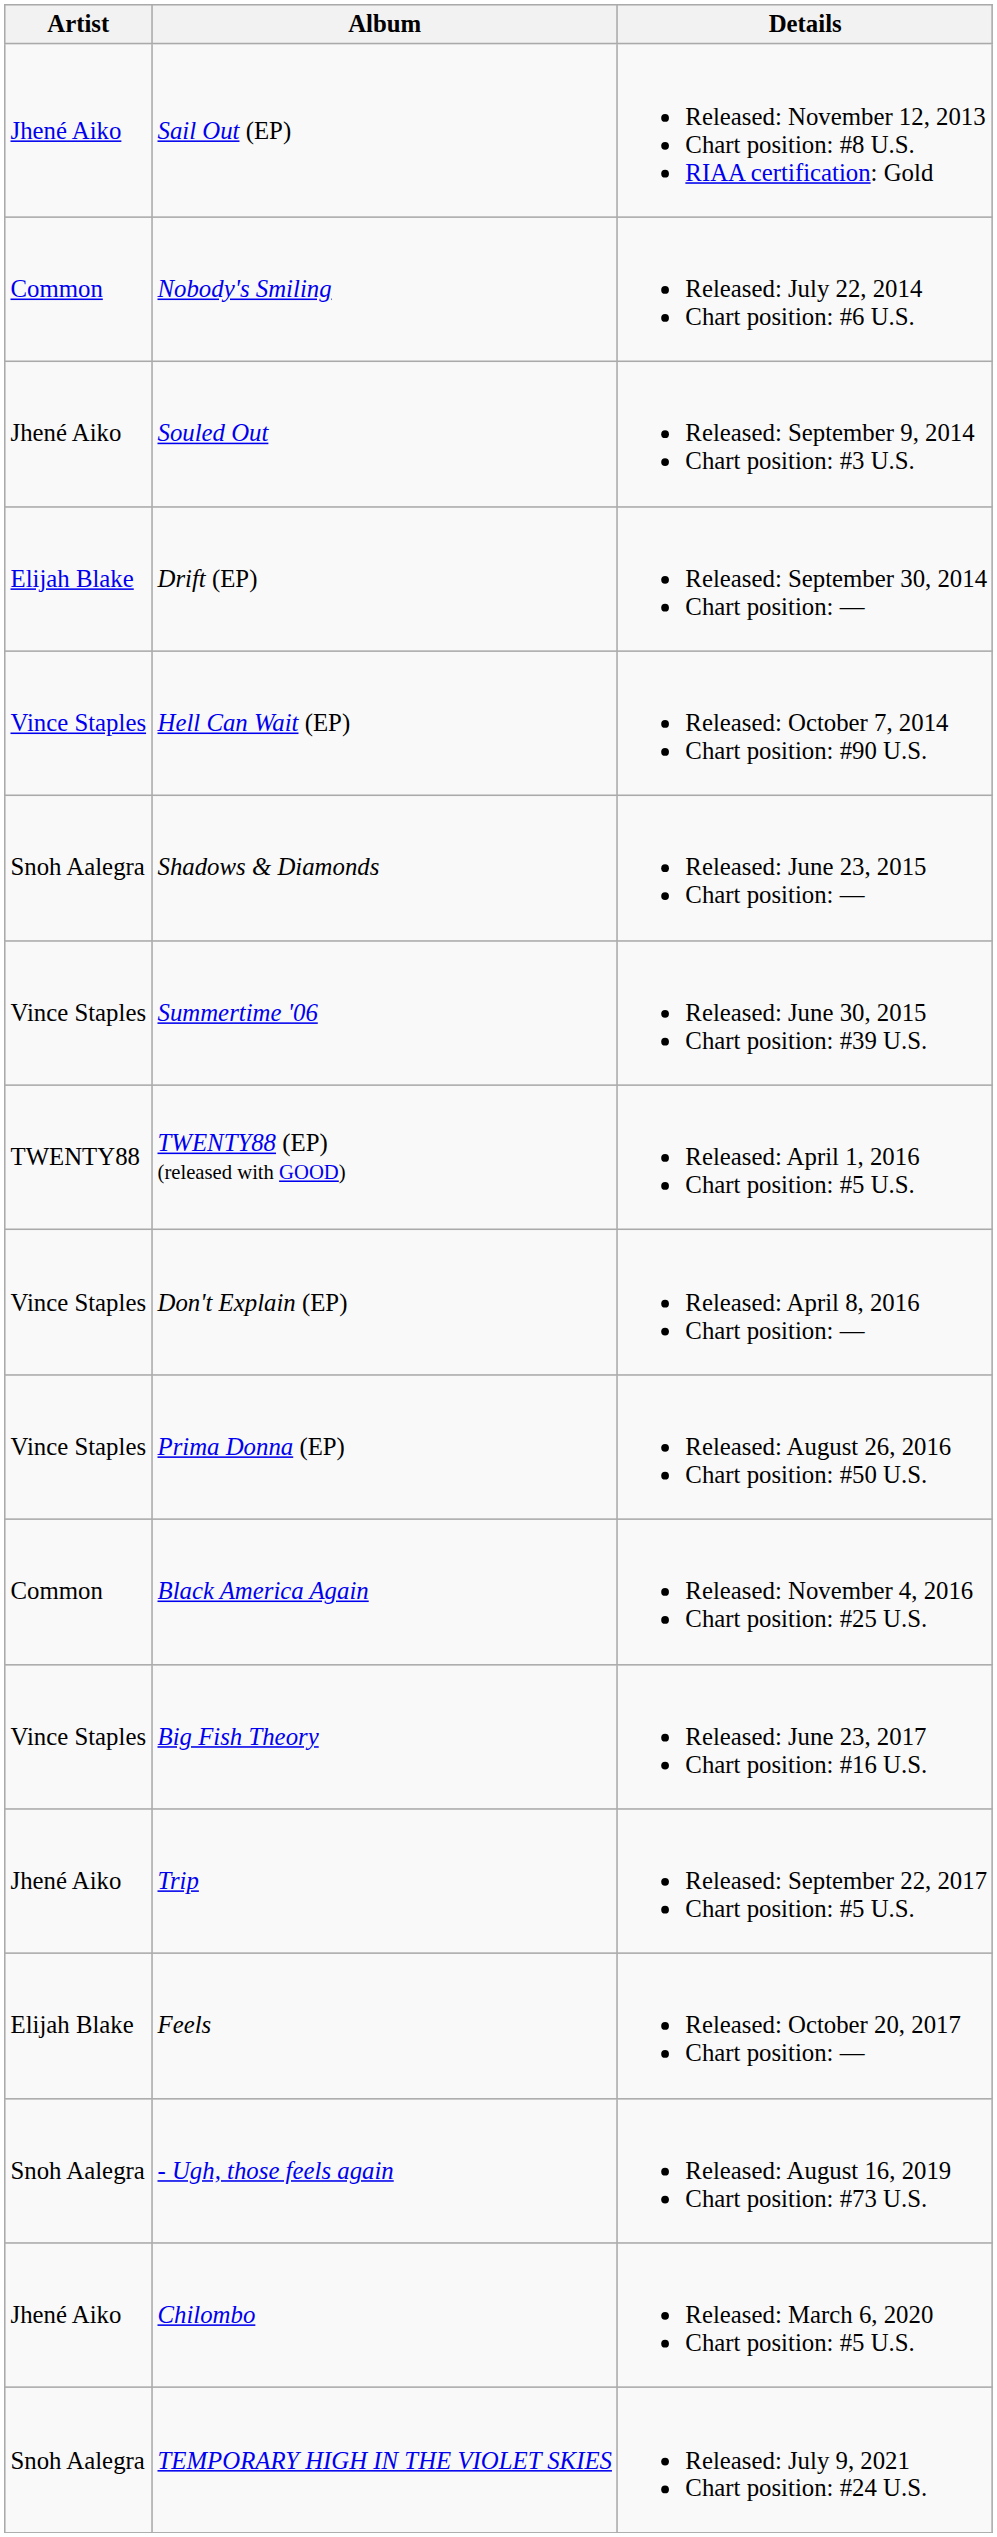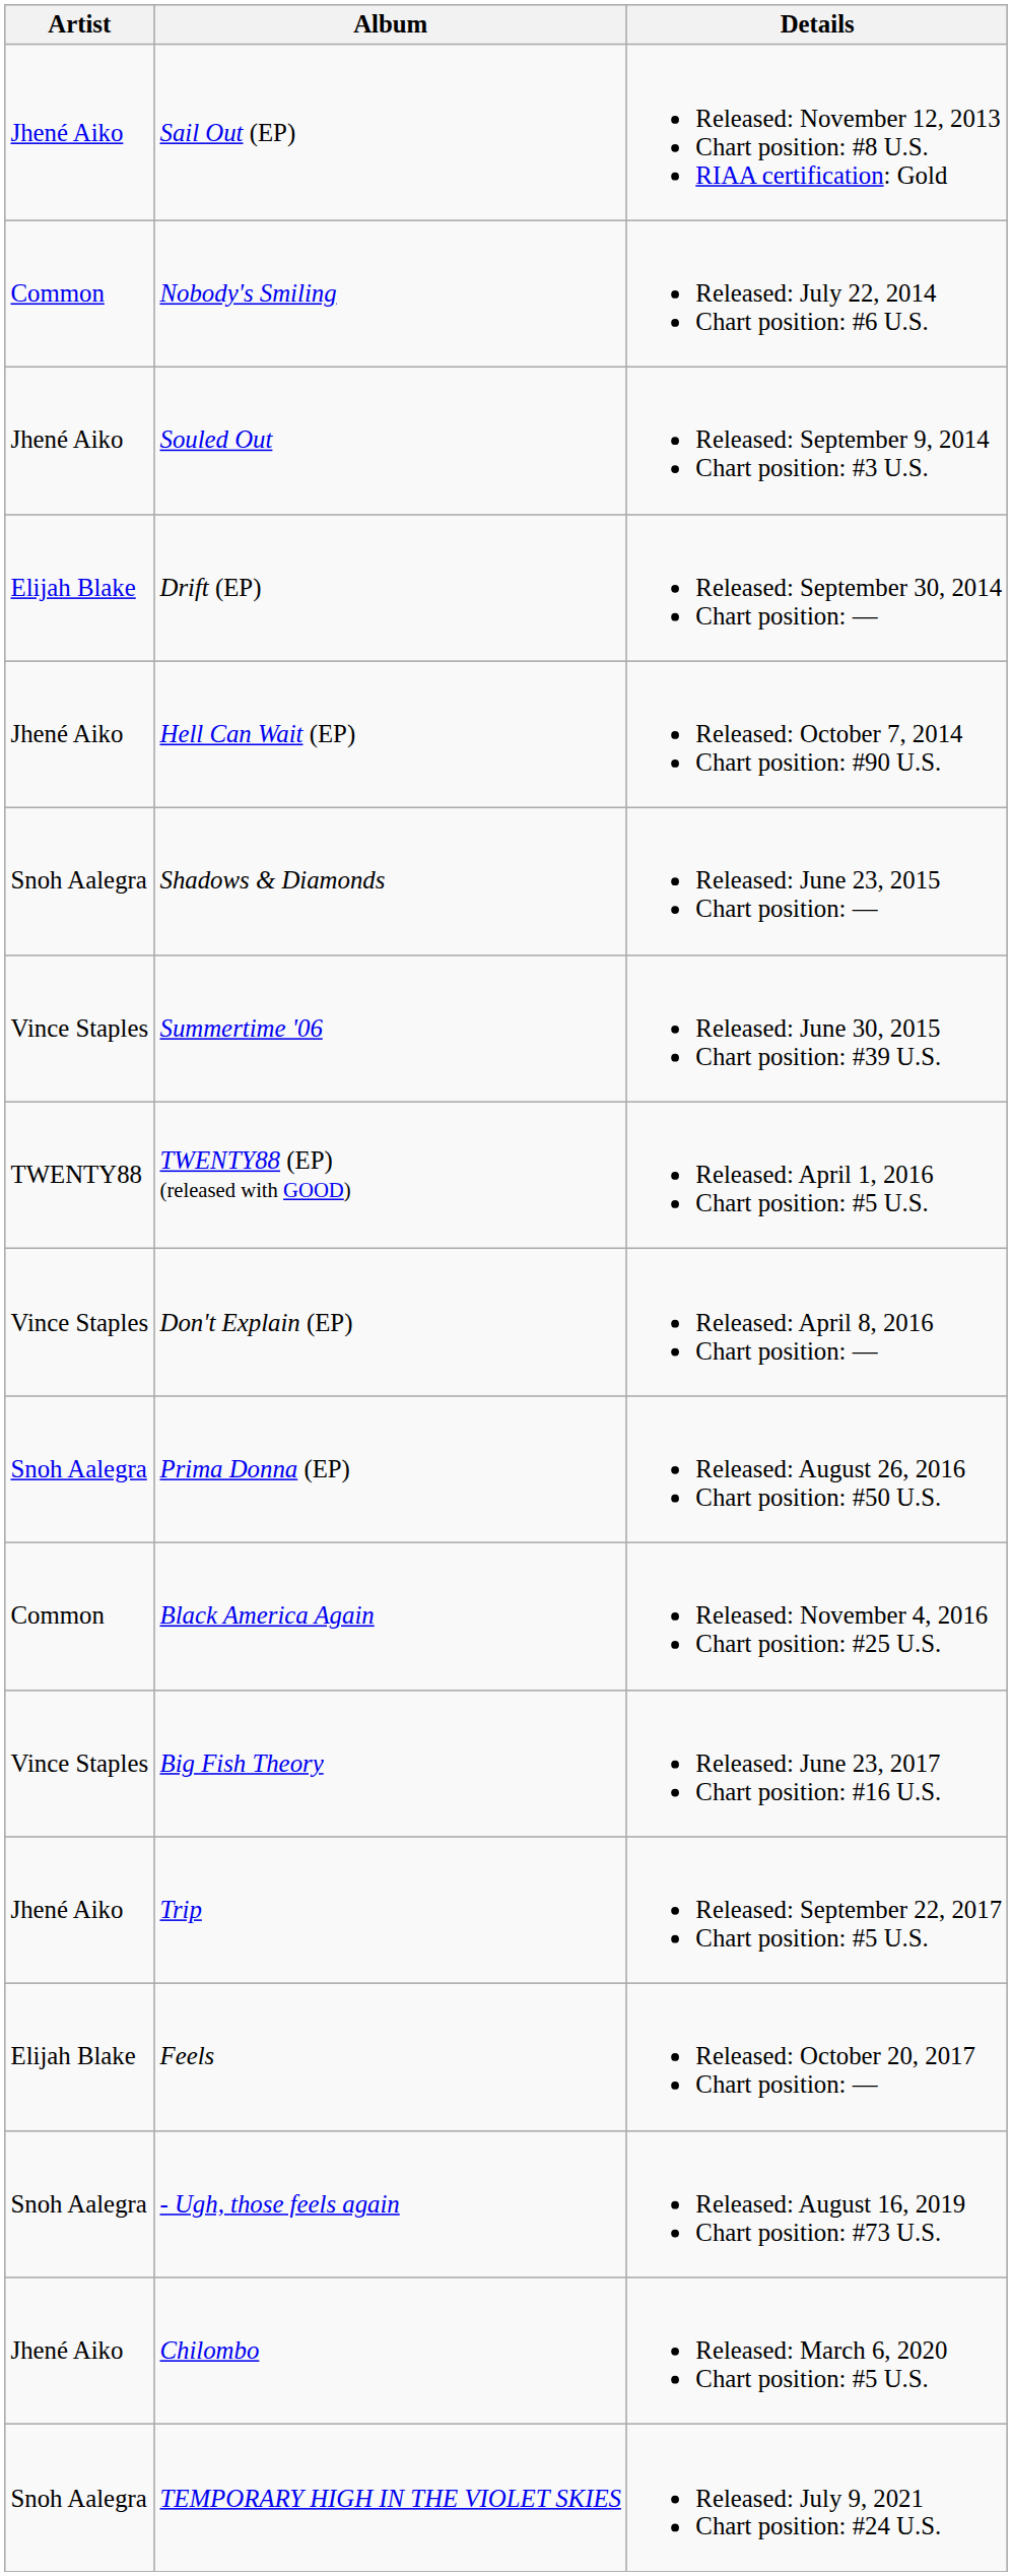Hell Can Wait (EP) | Artist: Vince Staples -> Jhené Aiko
Prima Donna (EP) | Artist: Vince Staples -> Snoh Aalegra
